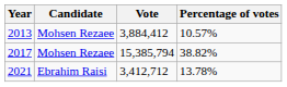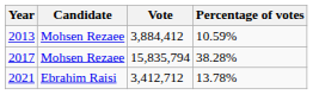2013 | Percentage of votes: 10.57% -> 10.59%
2017 | Vote: 15,385,794 -> 15,835,794
2017 | Percentage of votes: 38.82% -> 38.28%
